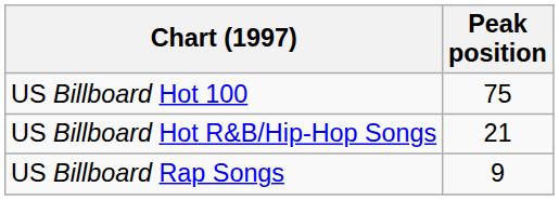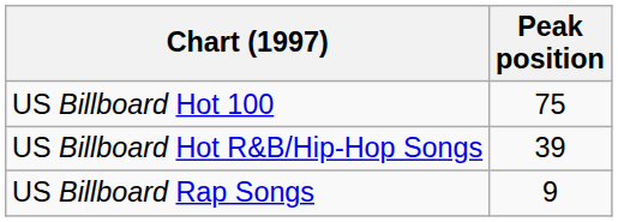US Billboard Hot R&B/Hip-Hop Songs | Peak position: 21 -> 39
